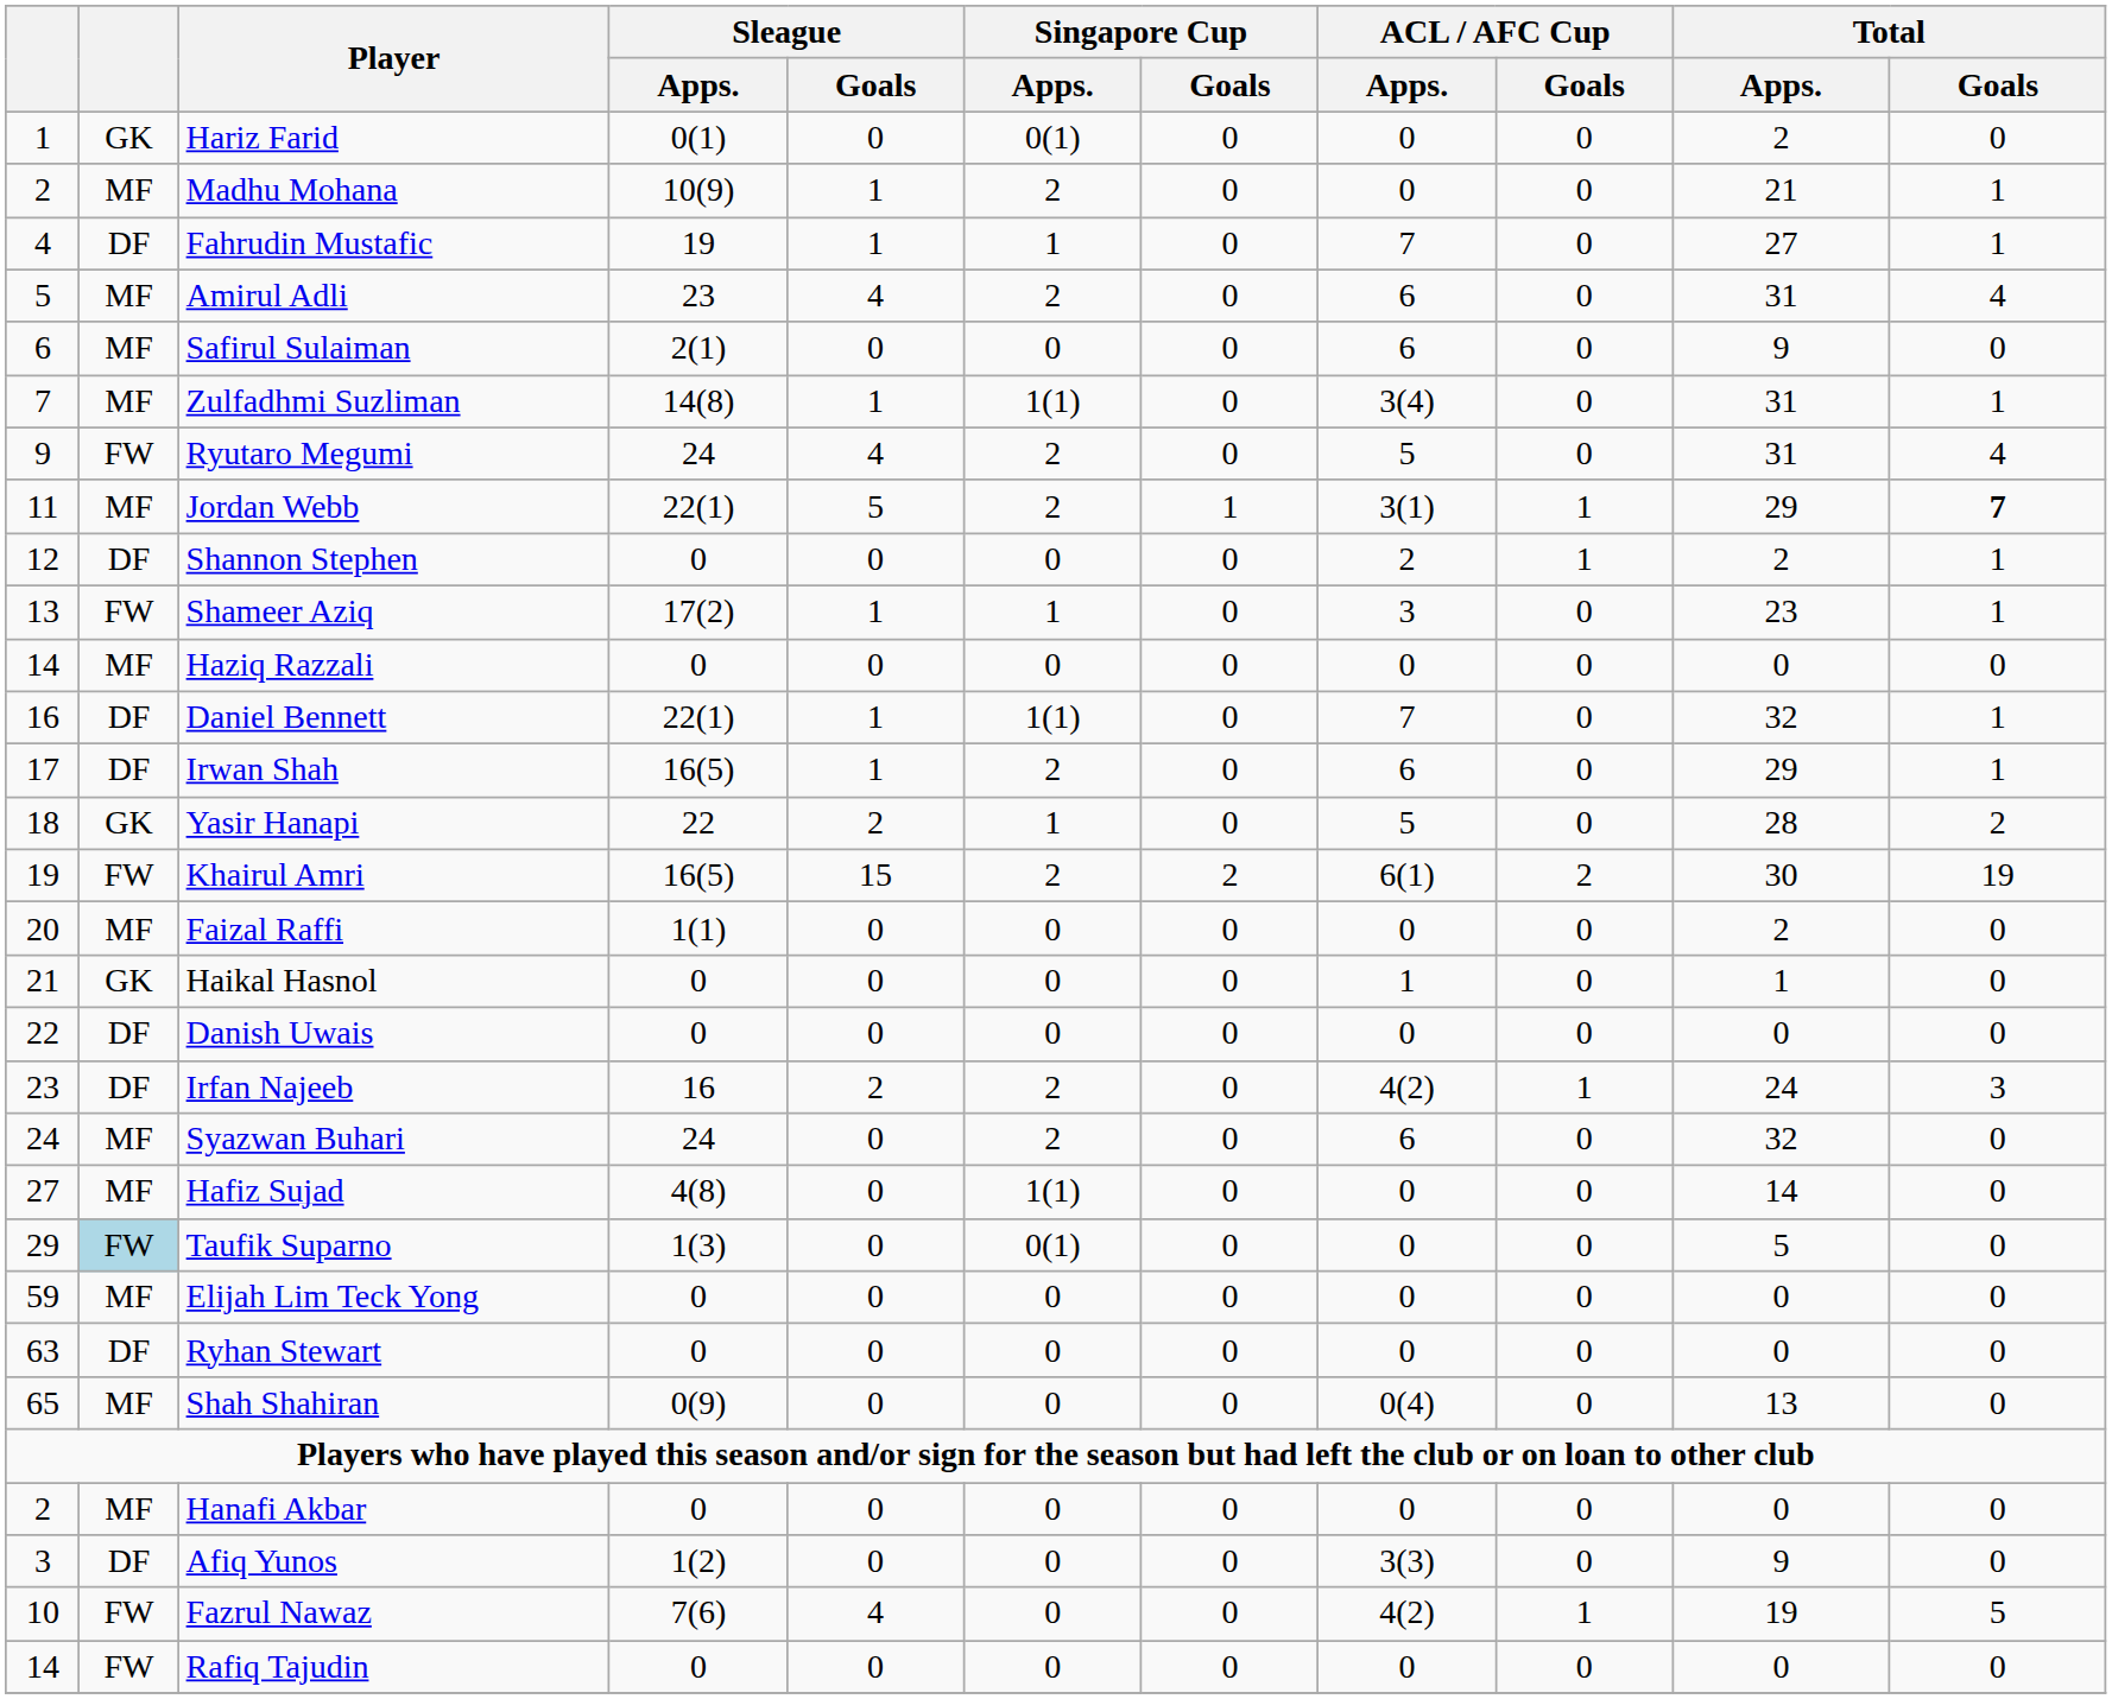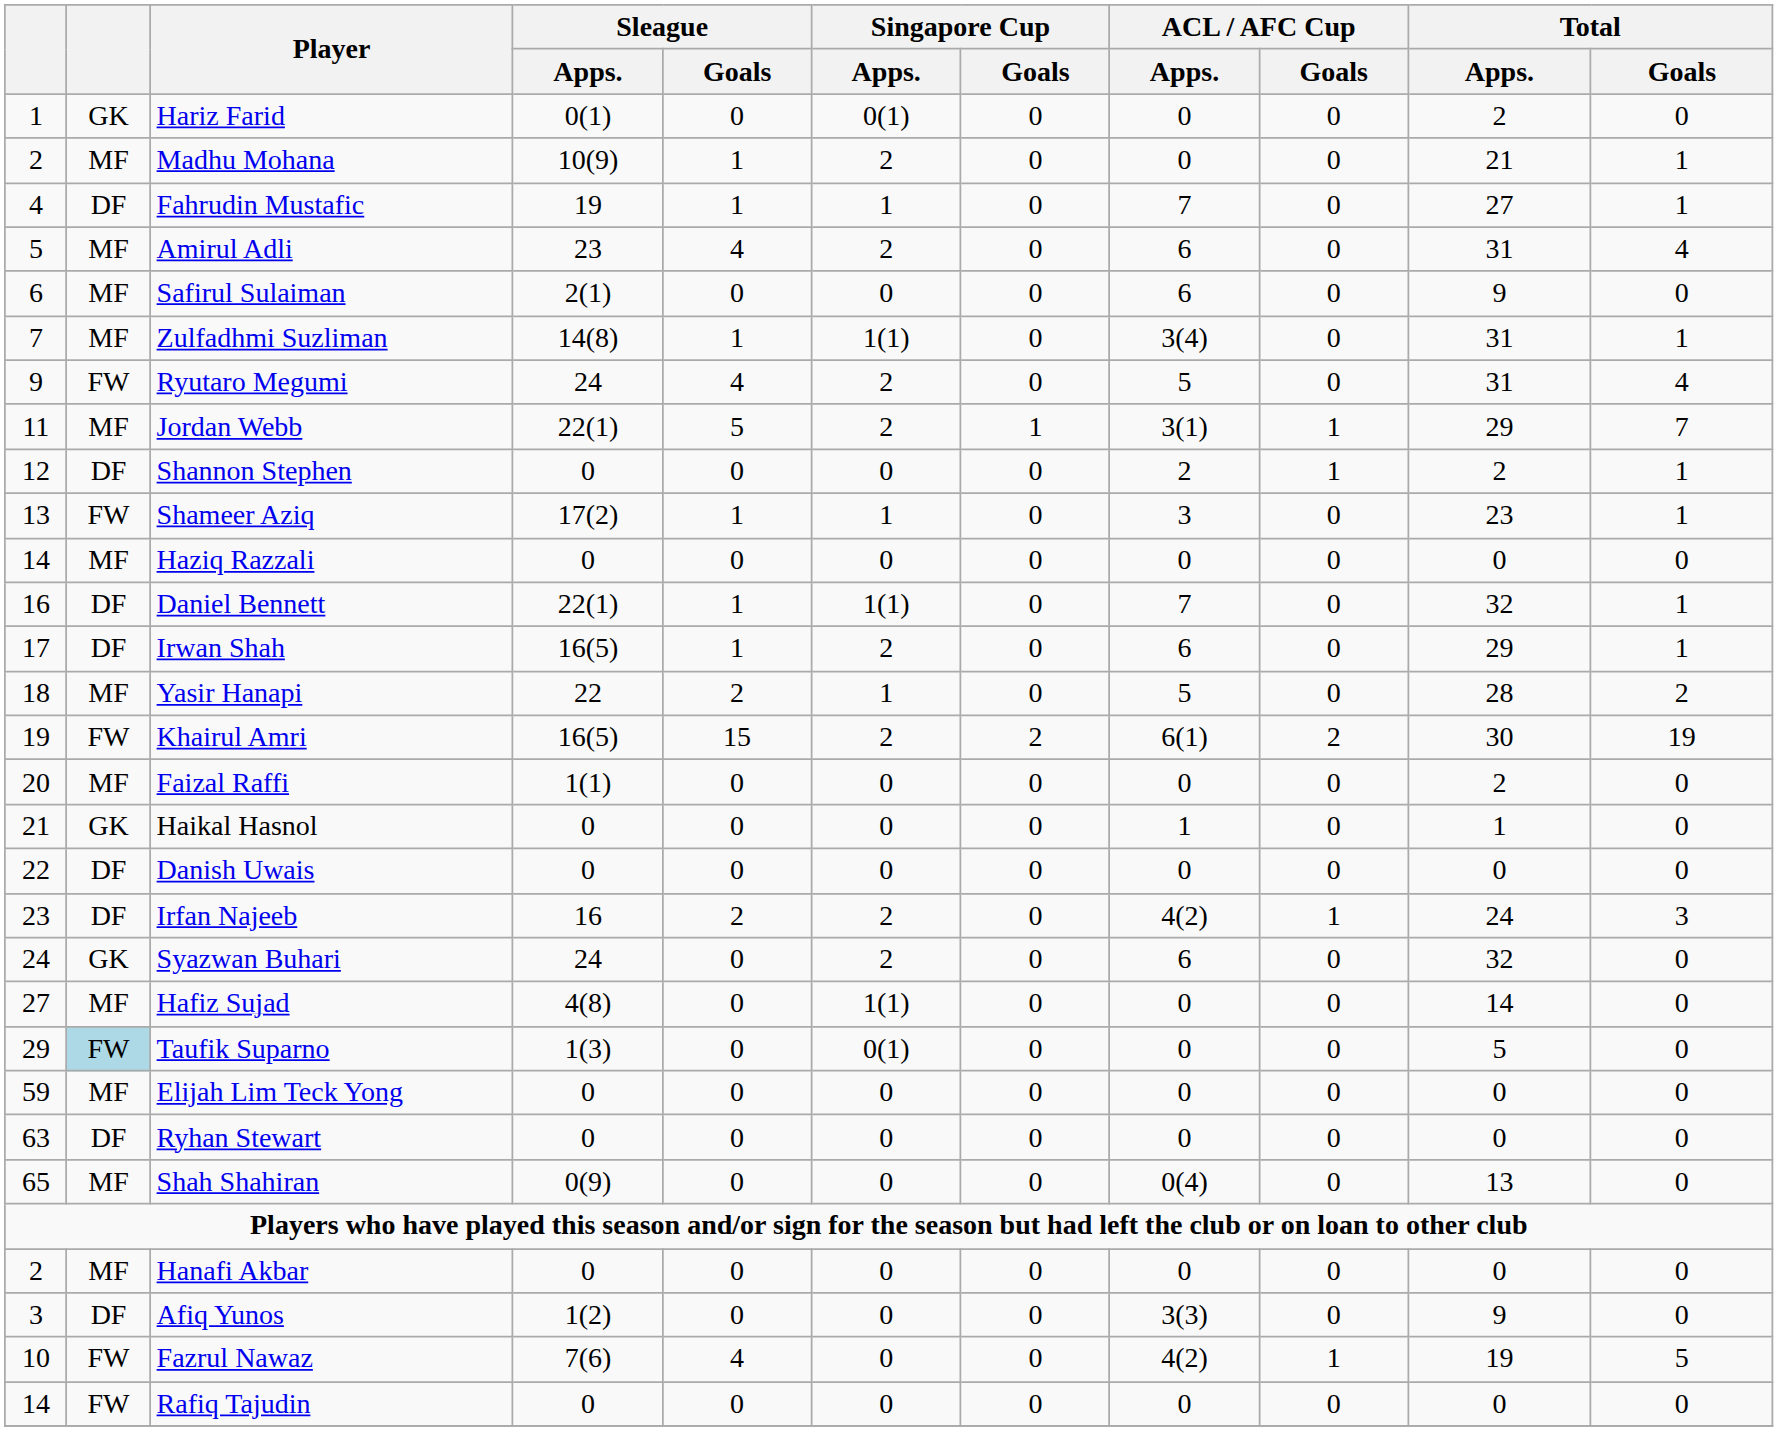Jordan Webb | Total / Goals: bold -> normal
Yasir Hanapi | column 2: GK -> MF
Syazwan Buhari | column 2: MF -> GK
